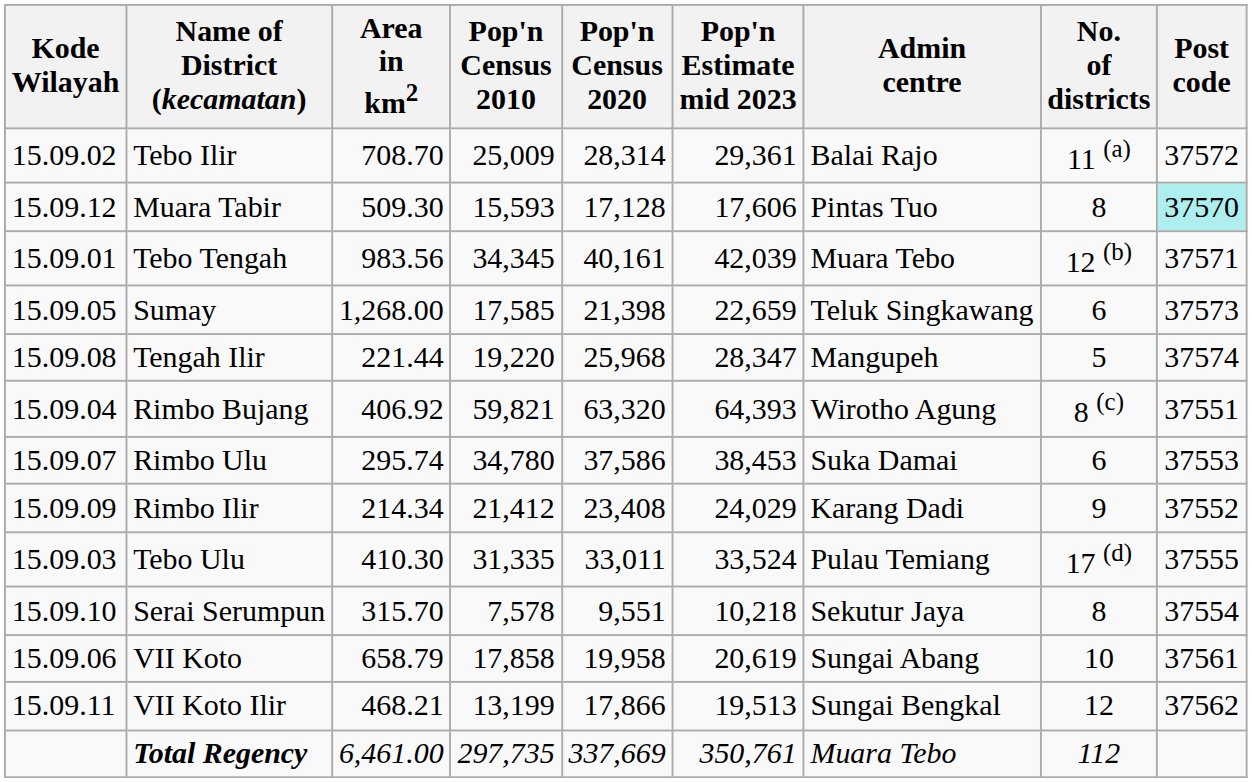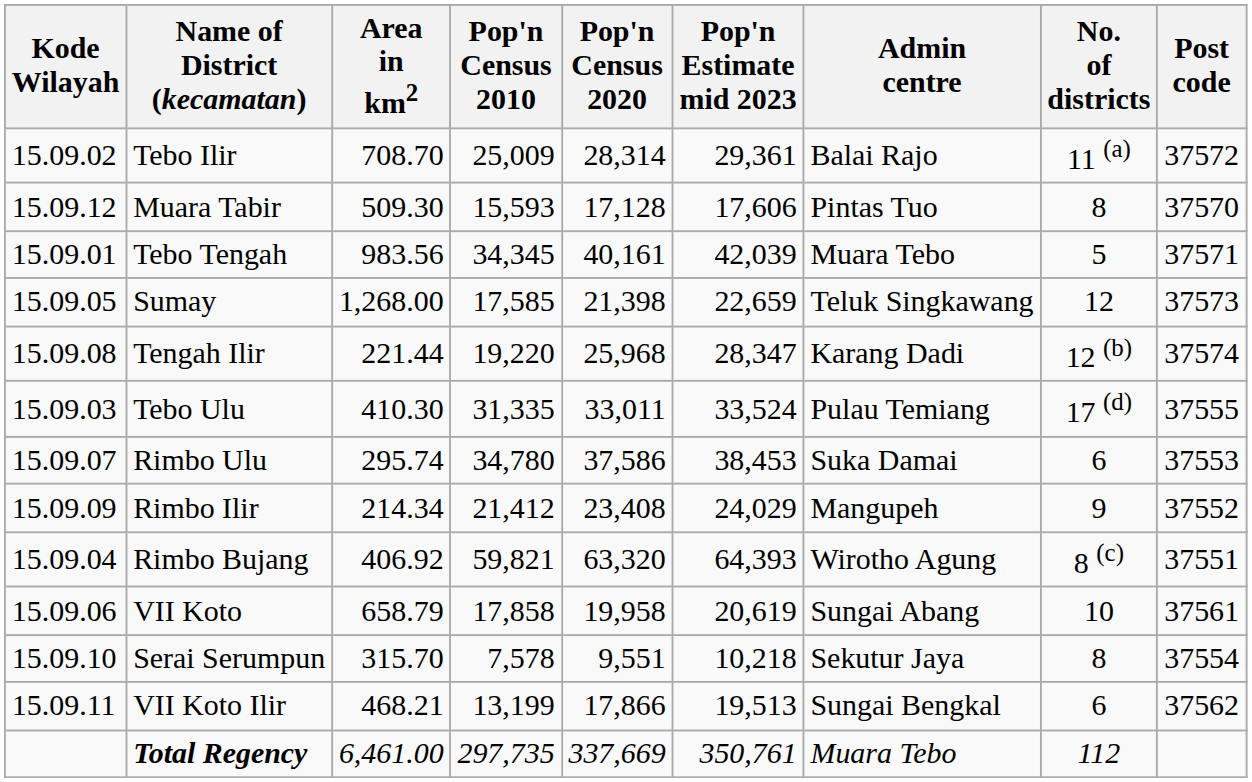Muara Tabir | Post code: paleturquoise background -> no background
Tebo Tengah | No. of districts: 12 (b) -> 5
Sumay | No. of districts: 6 -> 12
Tengah Ilir | Admin centre: Mangupeh -> Karang Dadi
Tengah Ilir | No. of districts: 5 -> 12 (b)
rows swapped: Rimbo Bujang <-> Tebo Ulu
Rimbo Ilir | Admin centre: Karang Dadi -> Mangupeh
rows swapped: VII Koto <-> Serai Serumpun
VII Koto Ilir | No. of districts: 12 -> 6
